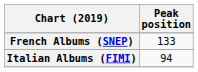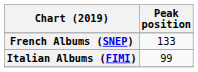Italian Albums (FIMI) | Peak position: 94 -> 99
